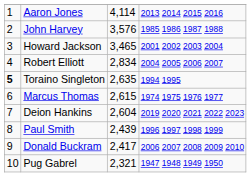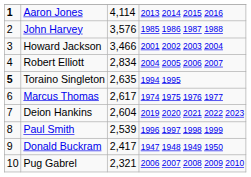Aaron Jones | column 1: normal -> bold
Howard Jackson | column 3: 3,465 -> 3,466
Marcus Thomas | column 3: 2,615 -> 2,617
Paul Smith | column 3: 2,439 -> 2,539
Donald Buckram | column 4: 2006 2007 2008 2009 2010 -> 1947 1948 1949 1950
Pug Gabrel | column 4: 1947 1948 1949 1950 -> 2006 2007 2008 2009 2010
